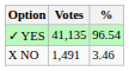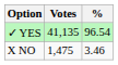X NO | Votes: 1,491 -> 1,475
